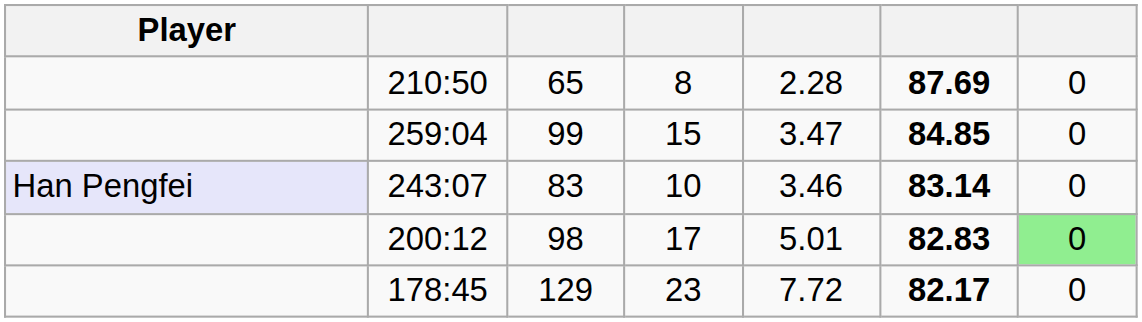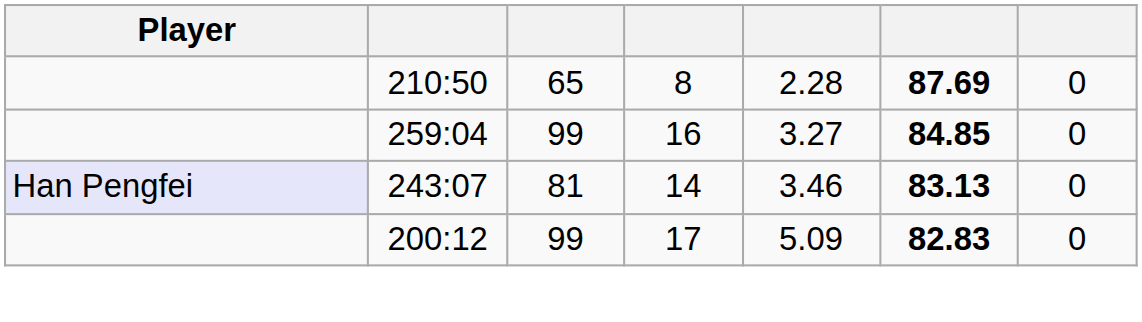259:04 | column 4: 15 -> 16
259:04 | column 5: 3.47 -> 3.27
243:07 | column 3: 83 -> 81
243:07 | column 4: 10 -> 14
243:07 | column 6: 83.14 -> 83.13
200:12 | column 3: 98 -> 99
200:12 | column 5: 5.01 -> 5.09
200:12 | column 7: lightgreen background -> no background
- row: 178:45 | 129 | 23 | 7.72 | 82.17 | 0
